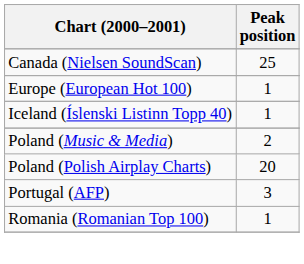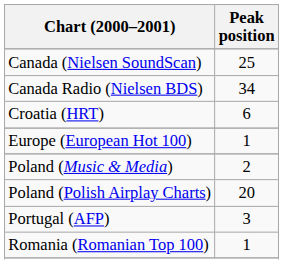+ row: Canada Radio (Nielsen BDS) | 34
+ row: Croatia (HRT) | 6
- row: Iceland (Íslenski Listinn Topp 40) | 1
